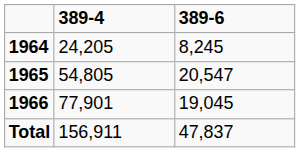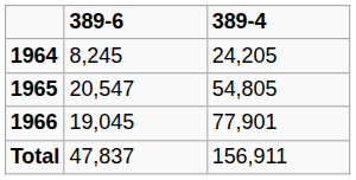columns swapped: 389-4 <-> 389-6
